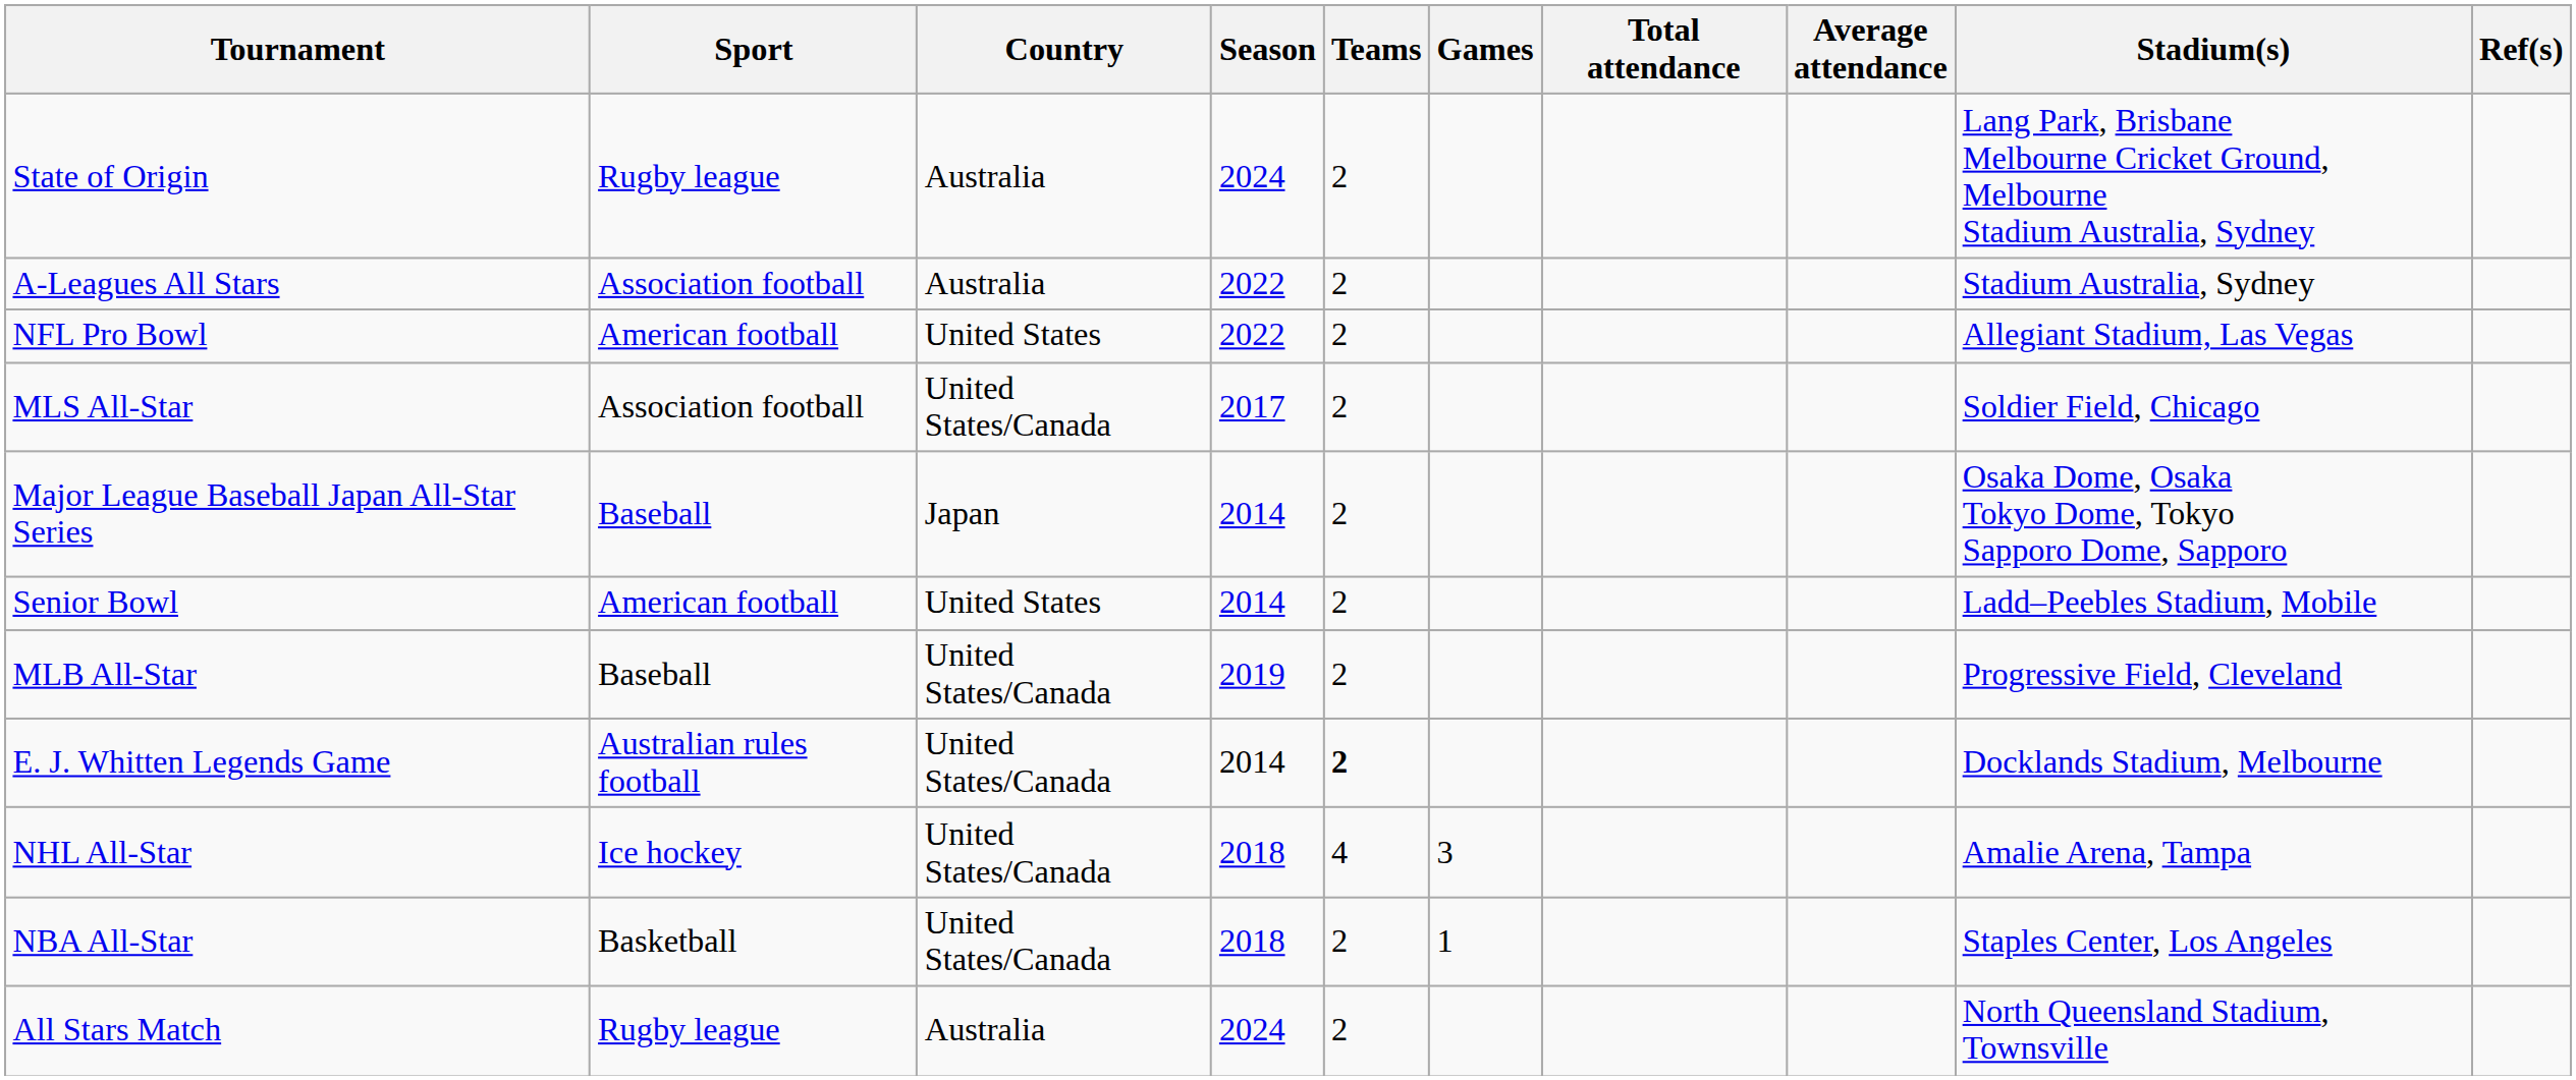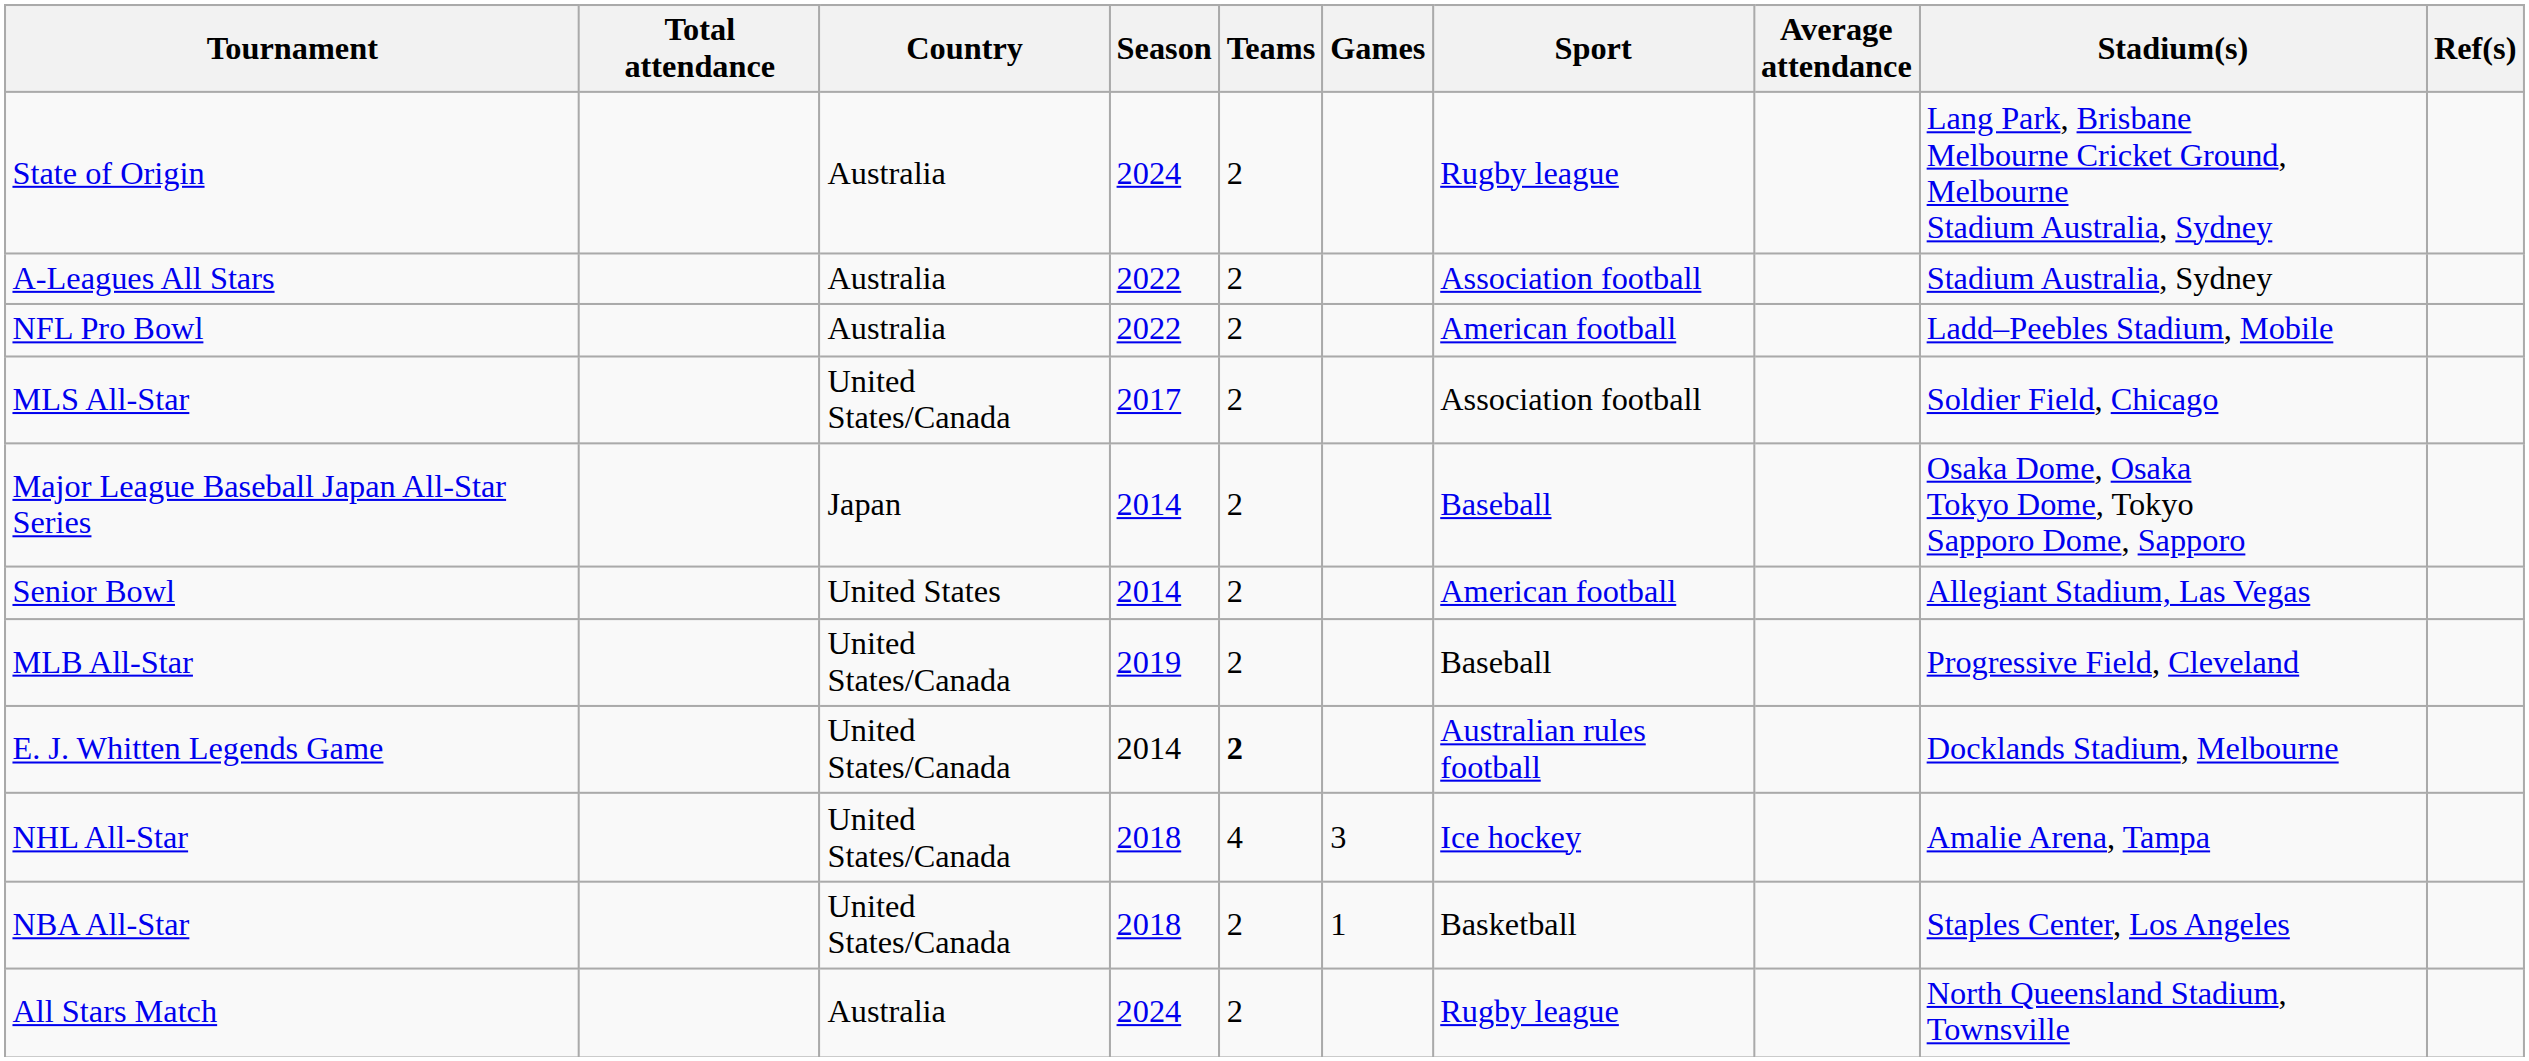columns swapped: Sport <-> Total attendance
NFL Pro Bowl | Country: United States -> Australia
NFL Pro Bowl | Stadium(s): Allegiant Stadium, Las Vegas -> Ladd–Peebles Stadium, Mobile
Senior Bowl | Stadium(s): Ladd–Peebles Stadium, Mobile -> Allegiant Stadium, Las Vegas
